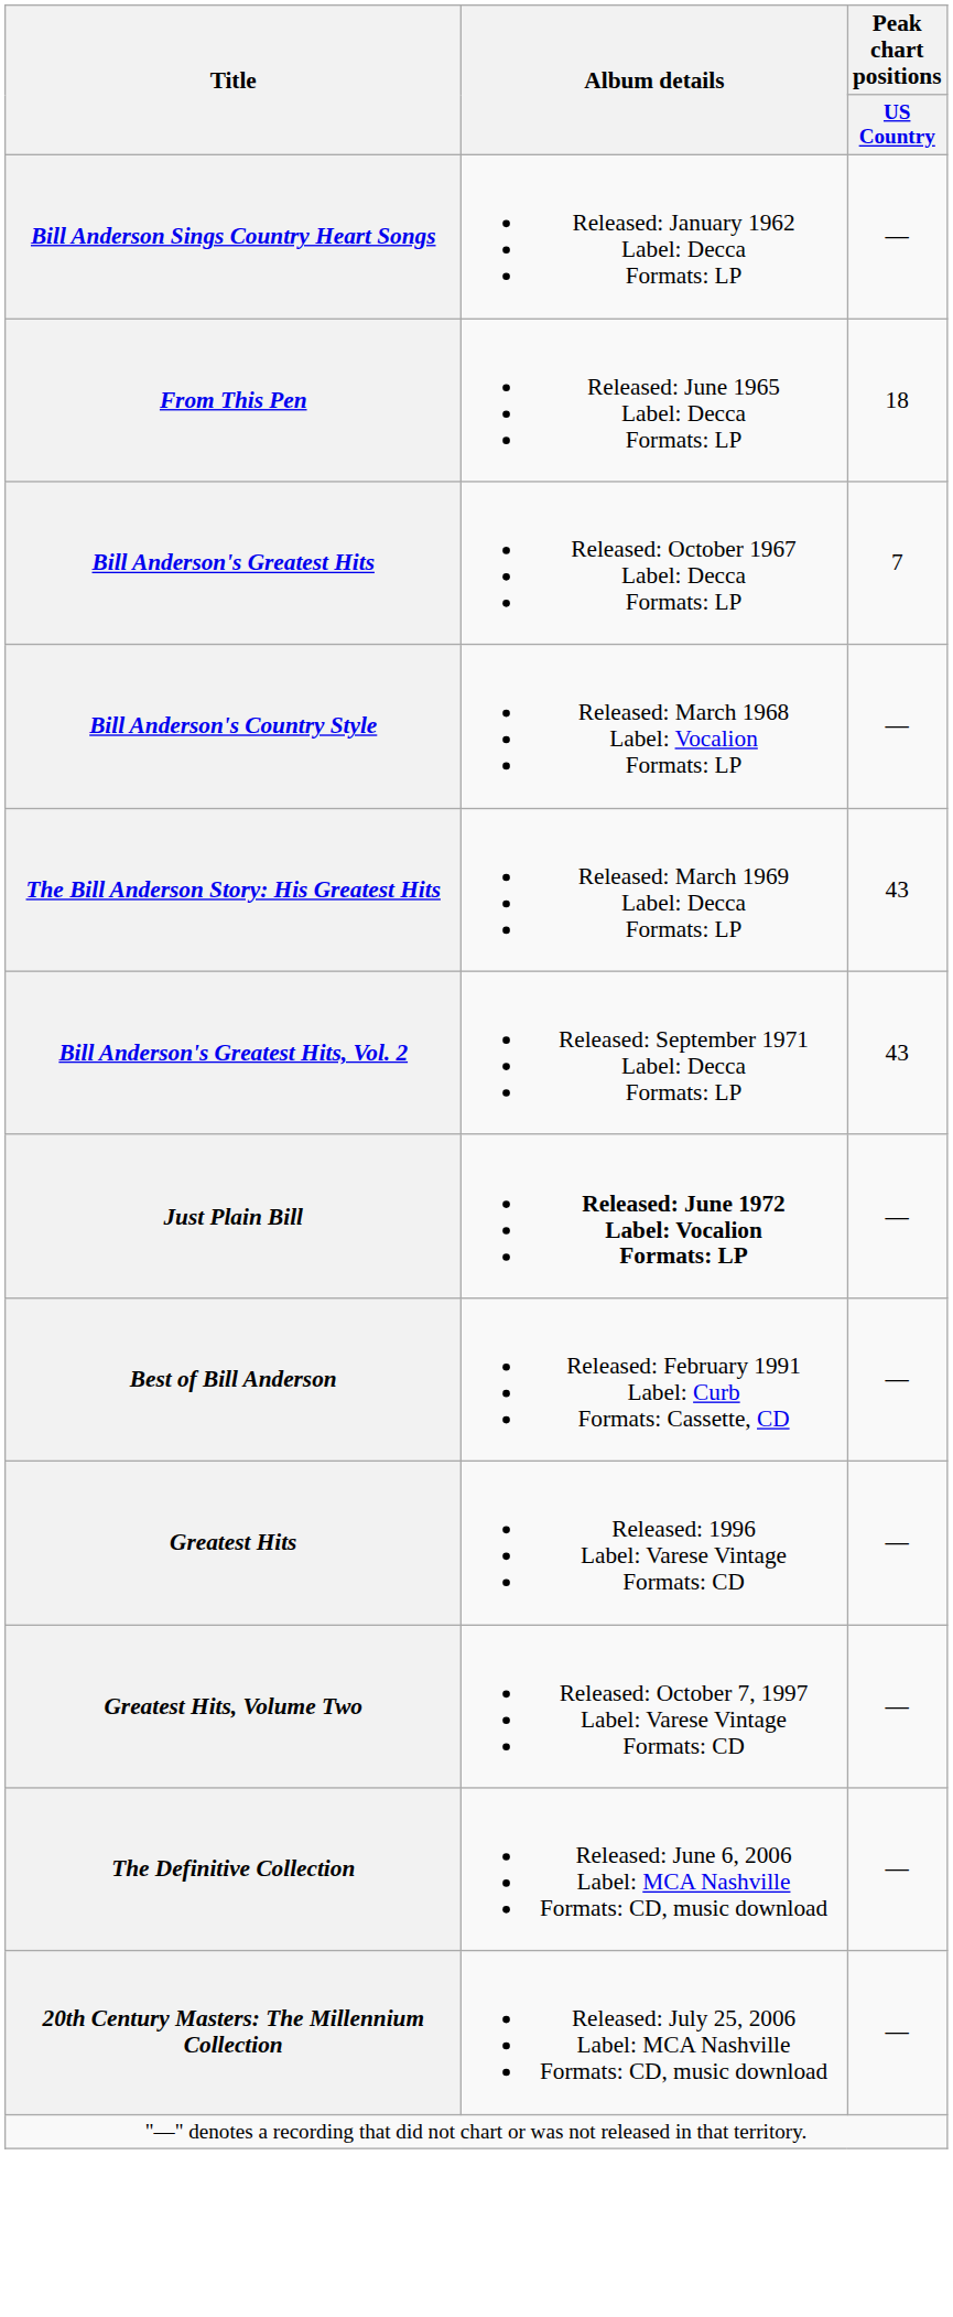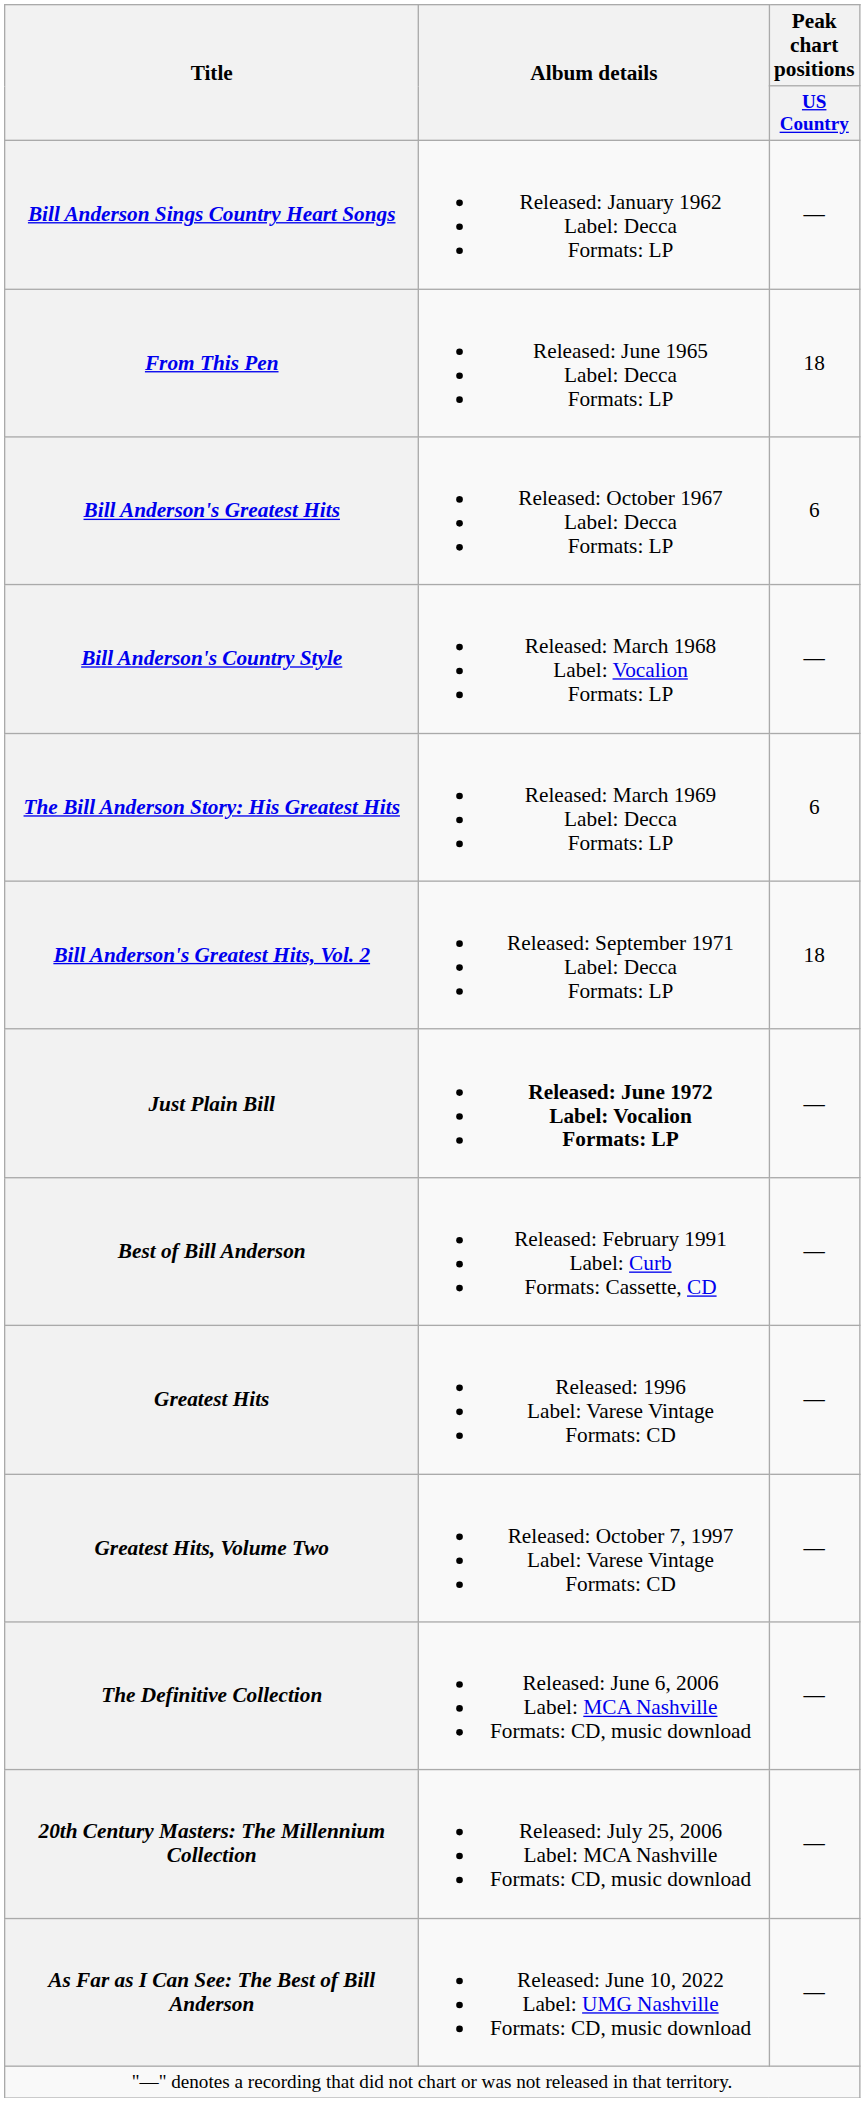Bill Anderson's Greatest Hits | Peak chart positions / US Country: 7 -> 6
The Bill Anderson Story: His Greatest Hits | Peak chart positions / US Country: 43 -> 6
Bill Anderson's Greatest Hits, Vol. 2 | Peak chart positions / US Country: 43 -> 18
+ row: As Far as I Can See: The Best of Bill Anderson | Released: June 10, 2022 Label: UMG Nashville Formats: CD, music download | —
